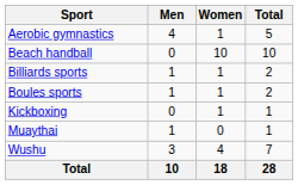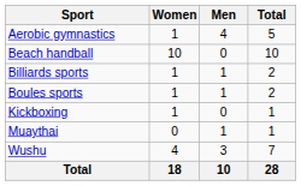columns swapped: Men <-> Women
